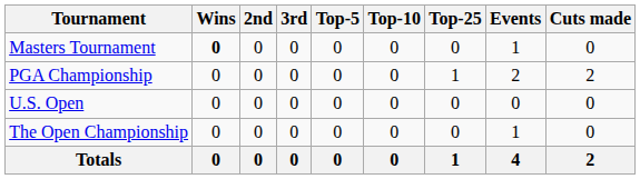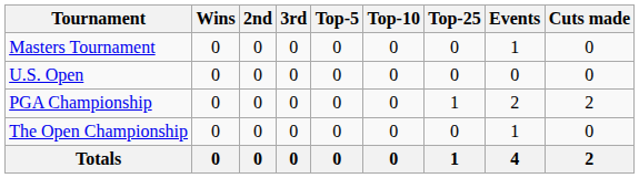Masters Tournament | Wins: bold -> normal
rows swapped: PGA Championship <-> U.S. Open
